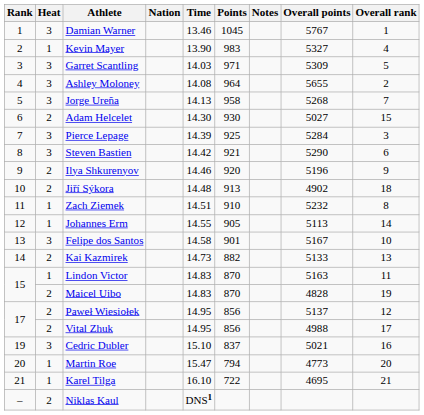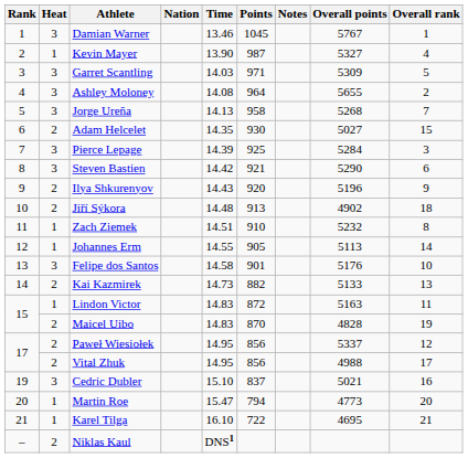Kevin Mayer | Points: 983 -> 987
Adam Helcelet | Time: 14.30 -> 14.35
Ilya Shkurenyov | Time: 14.46 -> 14.43
Felipe dos Santos | Overall points: 5167 -> 5176
Lindon Victor | Points: 870 -> 872
Paweł Wiesiołek | Overall points: 5137 -> 5337
